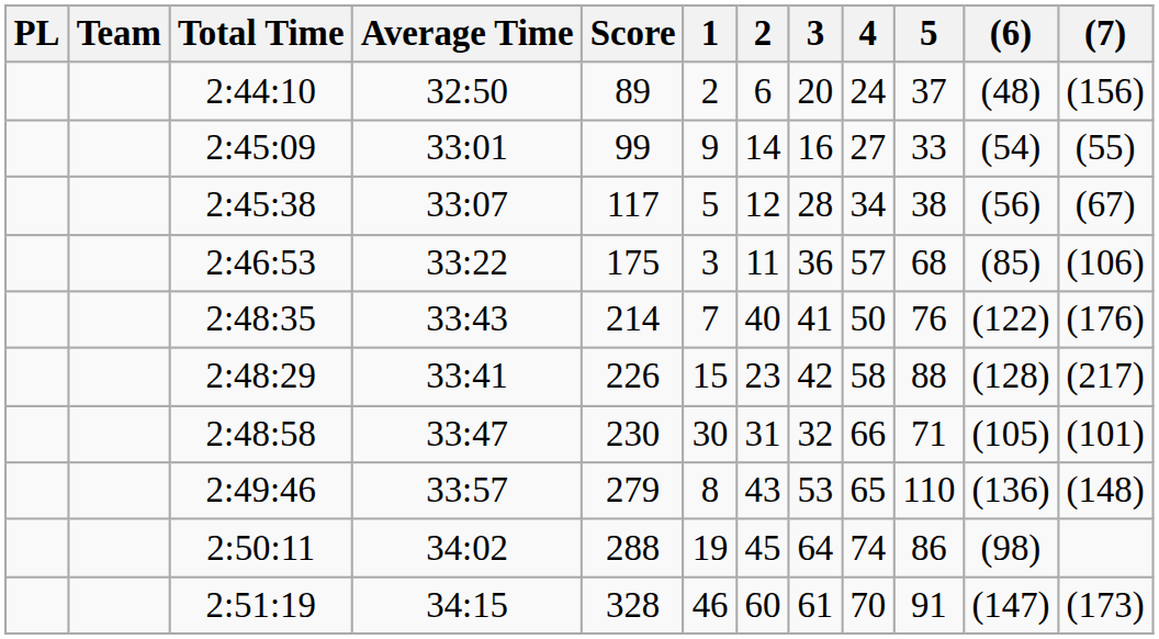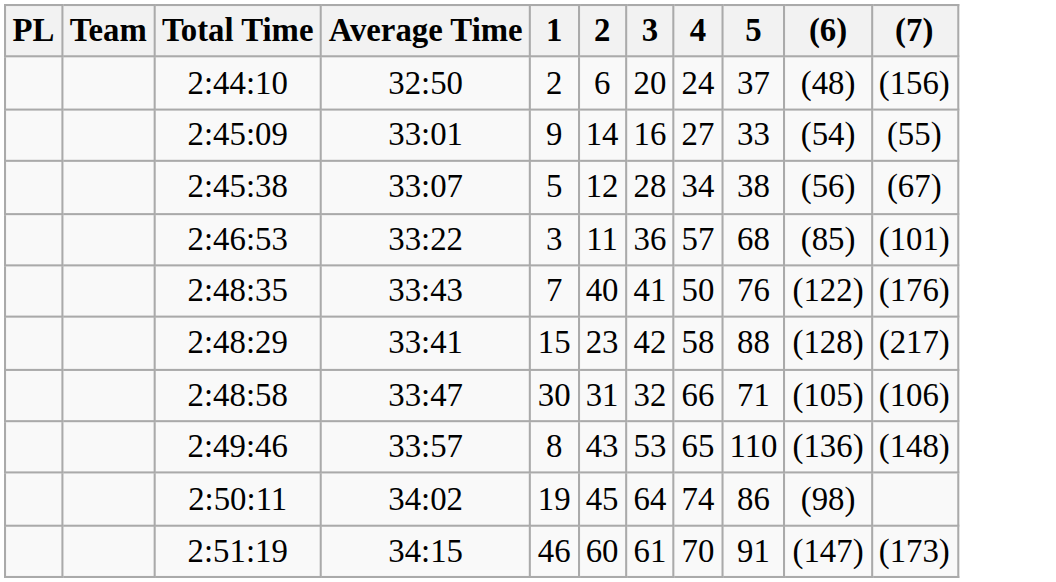- column: Score | 89 | 99 | 117 | 175 | 214 | 226 | 230 | 279 | 288 | 328
2:46:53 | (7): (106) -> (101)
2:48:58 | (7): (101) -> (106)
